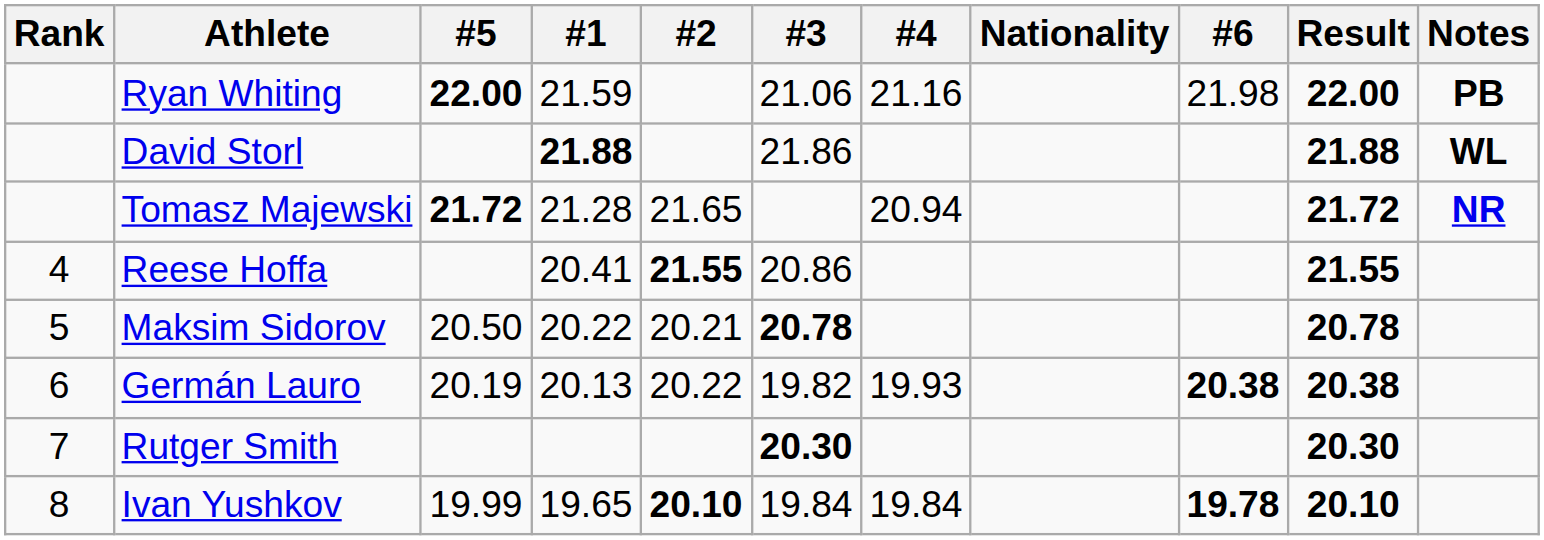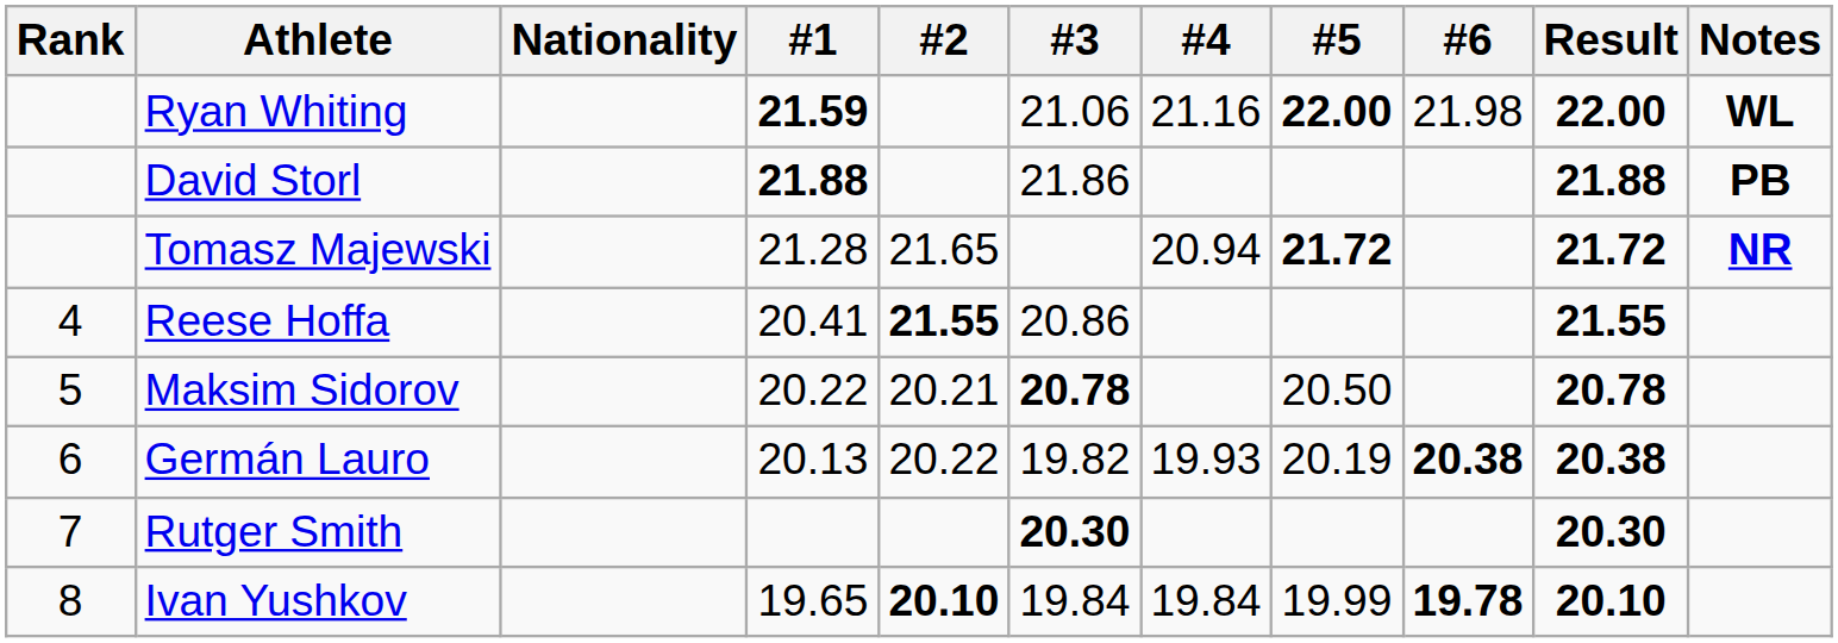columns swapped: Nationality <-> #5
Ryan Whiting | #1: normal -> bold
Ryan Whiting | Notes: PB -> WL
David Storl | Notes: WL -> PB
